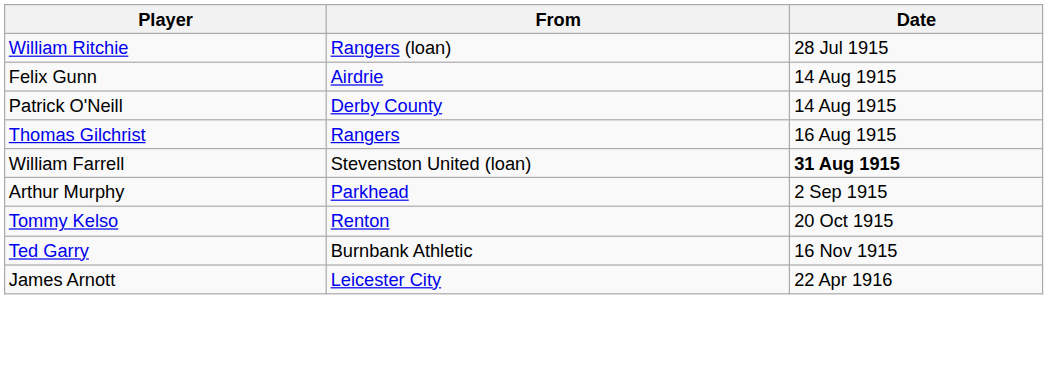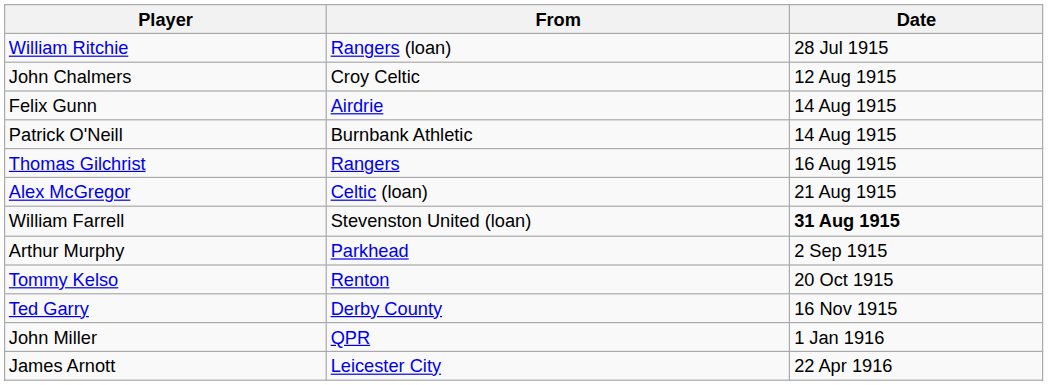+ row: John Chalmers | Croy Celtic | 12 Aug 1915
Patrick O'Neill | From: Derby County -> Burnbank Athletic
+ row: Alex McGregor | Celtic (loan) | 21 Aug 1915
Ted Garry | From: Burnbank Athletic -> Derby County
+ row: John Miller | QPR | 1 Jan 1916
